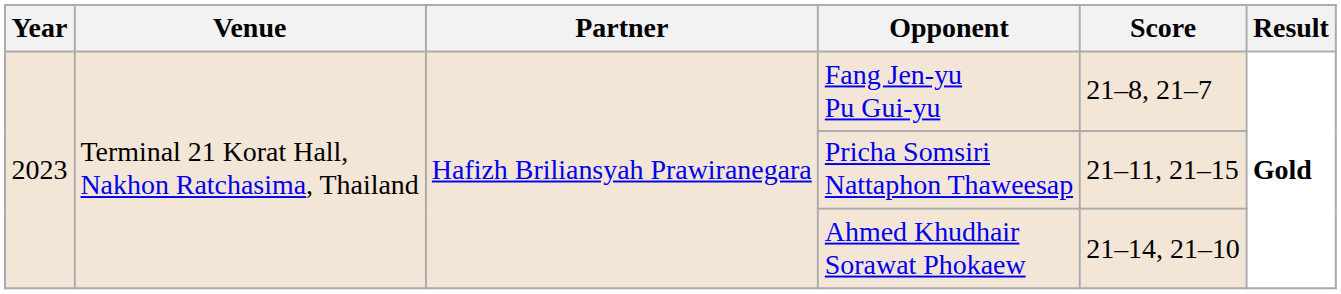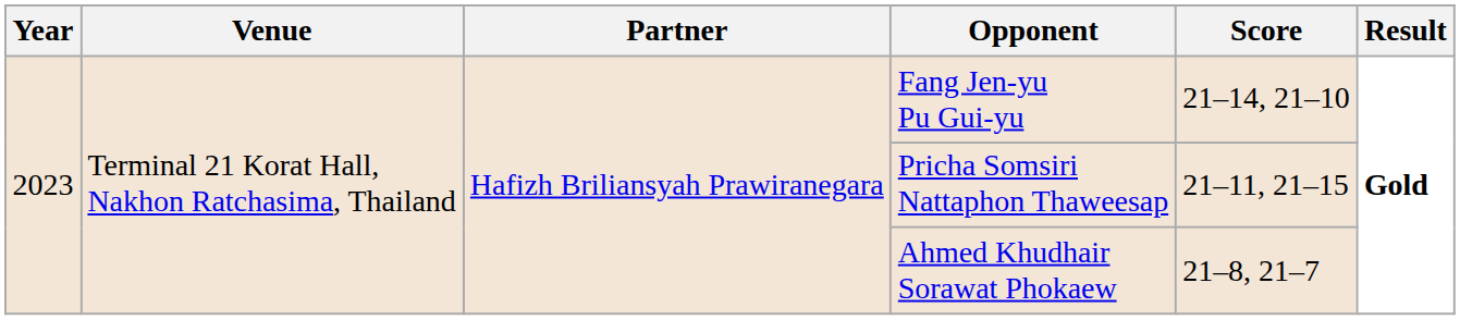Fang Jen-yu Pu Gui-yu | Score: 21–8, 21–7 -> 21–14, 21–10
Ahmed Khudhair Sorawat Phokaew | Score: 21–14, 21–10 -> 21–8, 21–7
